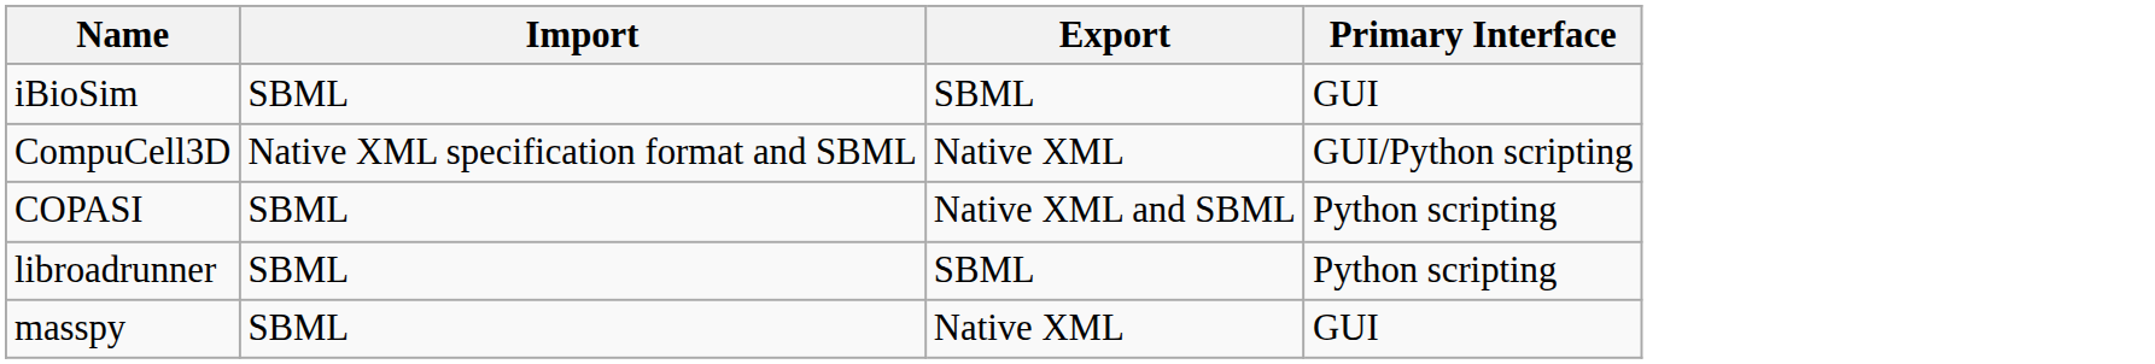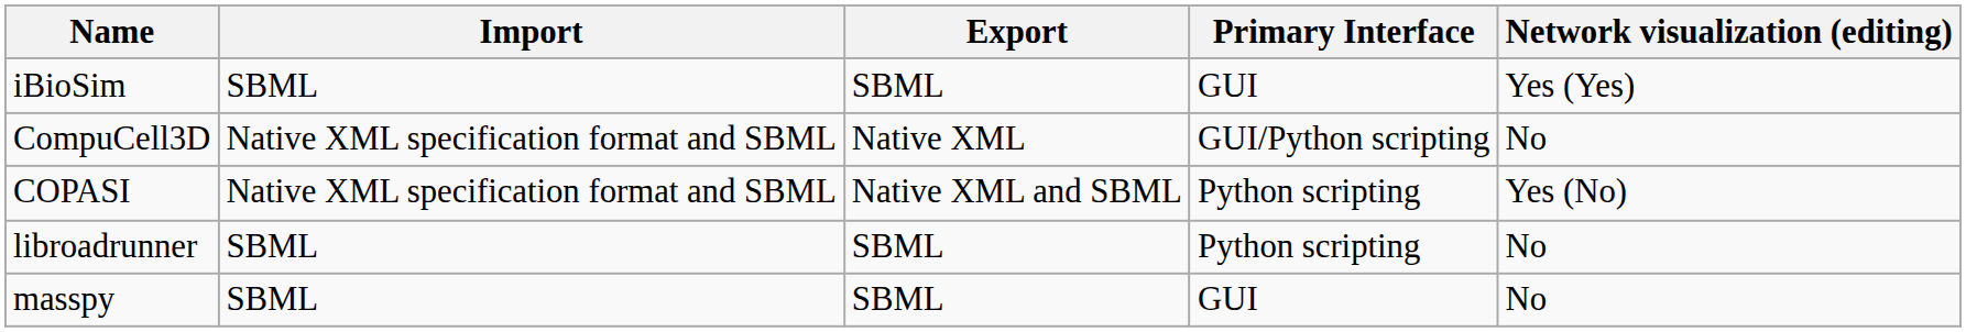+ column: Network visualization (editing) | Yes (Yes) | No | Yes (No) | No | No
COPASI | Import: SBML -> Native XML specification format and SBML
masspy | Export: Native XML -> SBML
